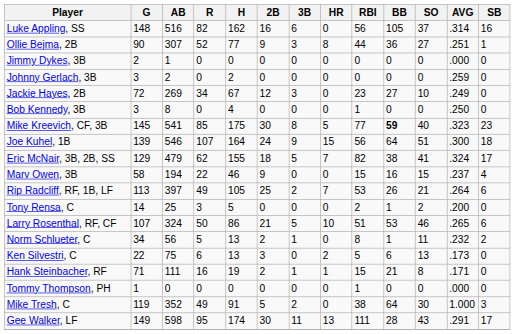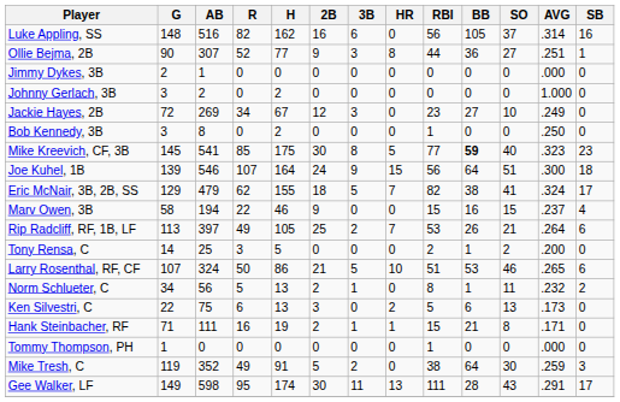Johnny Gerlach, 3B | AVG: .259 -> 1.000
Bob Kennedy, 3B | H: 4 -> 2
Mike Tresh, C | AVG: 1.000 -> .259
